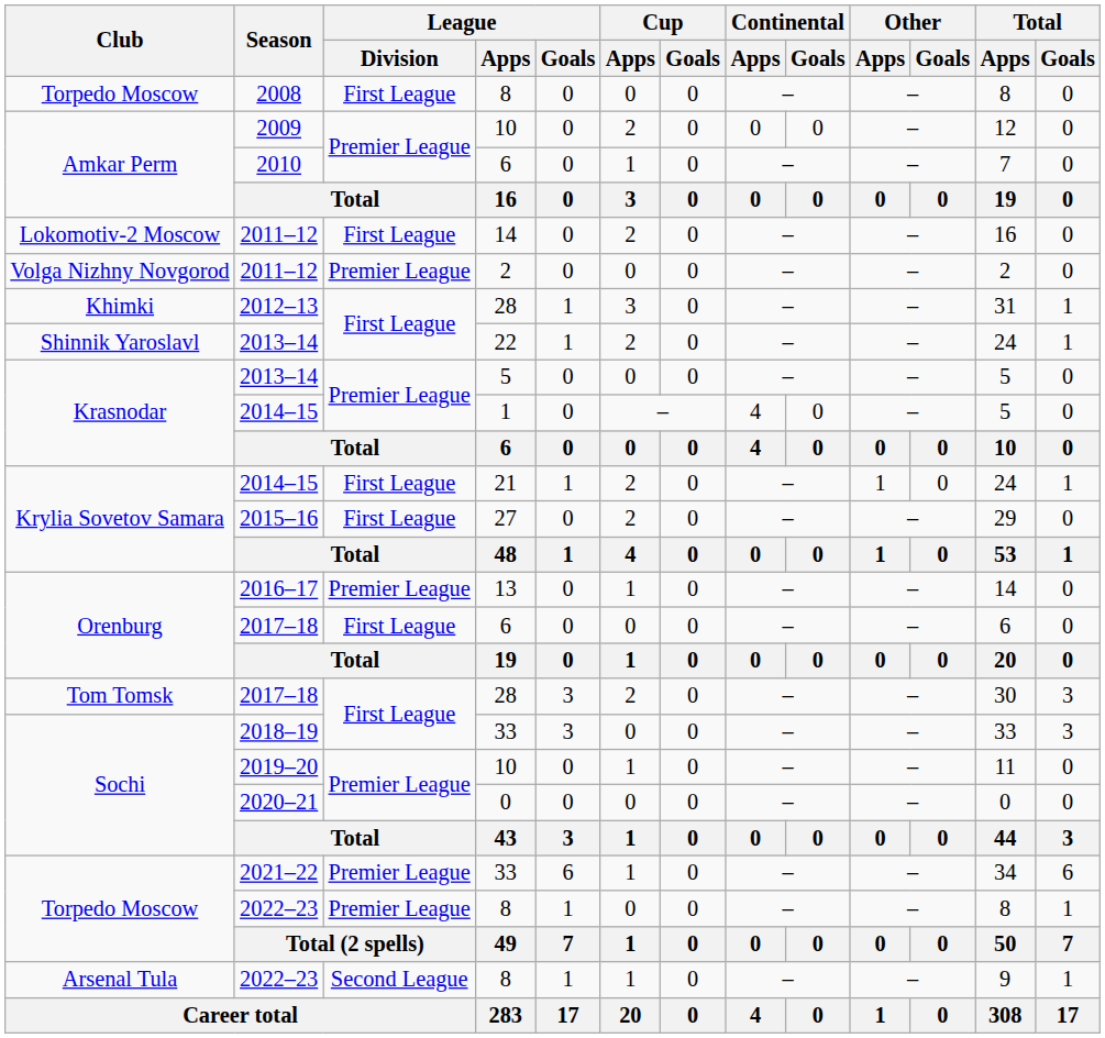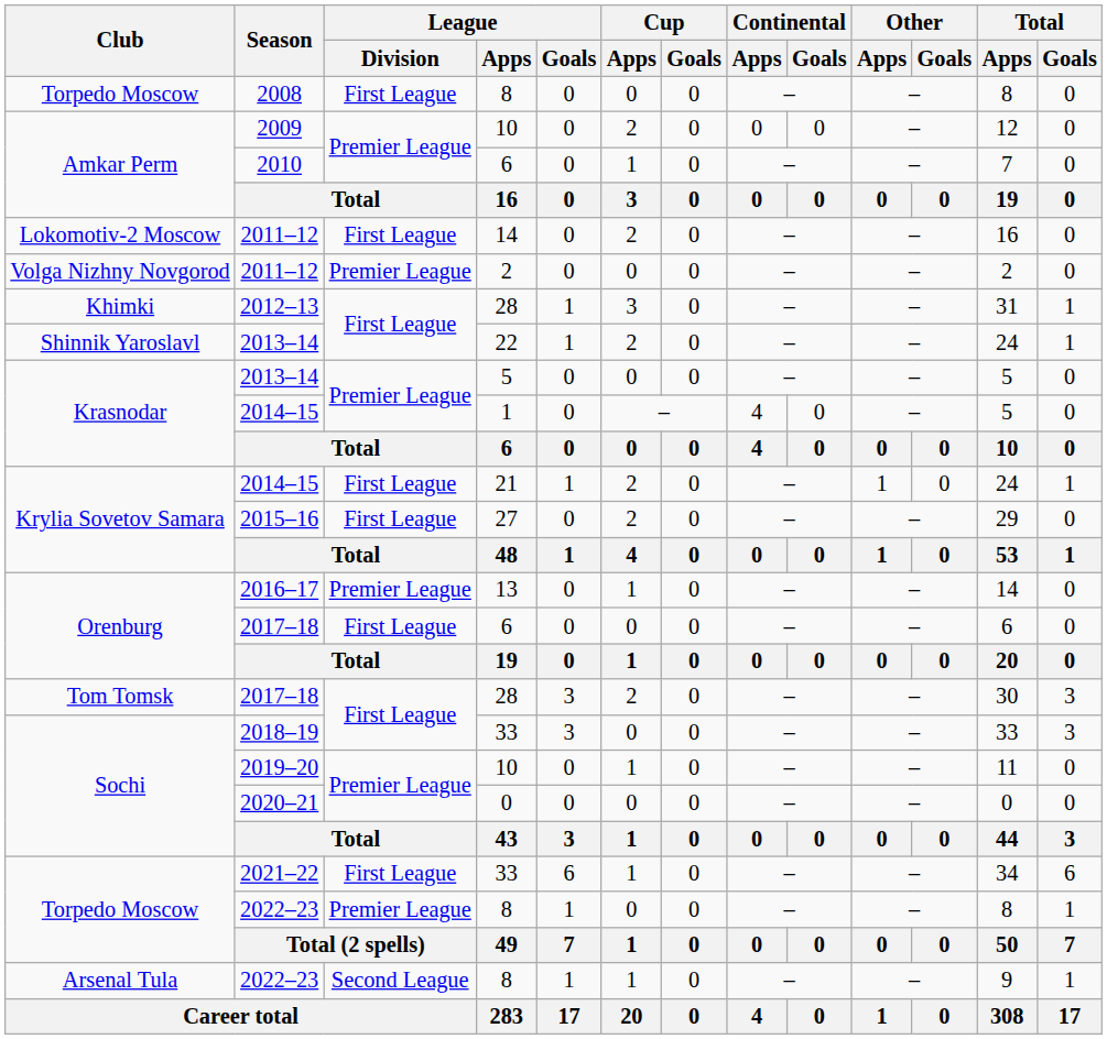2021–22 | League / Division: Premier League -> First League
